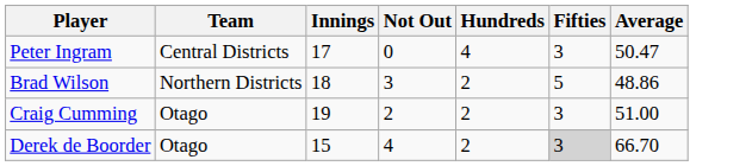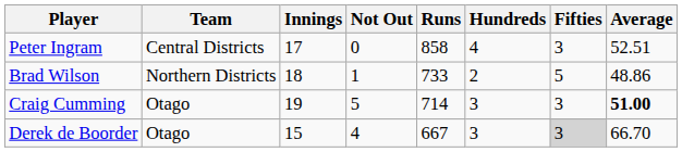+ column: Runs | 858 | 733 | 714 | 667
Peter Ingram | Average: 50.47 -> 52.51
Brad Wilson | Not Out: 3 -> 1
Craig Cumming | Not Out: 2 -> 5
Craig Cumming | Hundreds: 2 -> 3
Craig Cumming | Average: normal -> bold
Derek de Boorder | Hundreds: 2 -> 3
